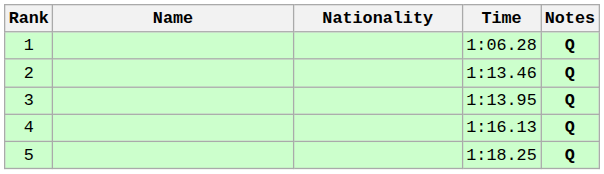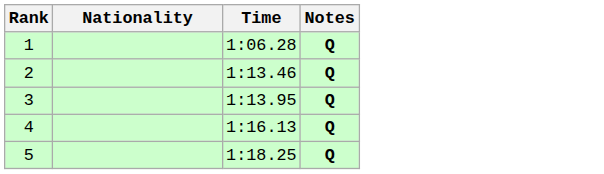- column: Name
